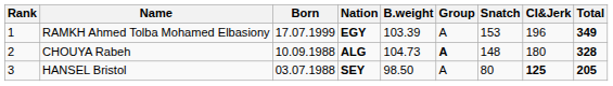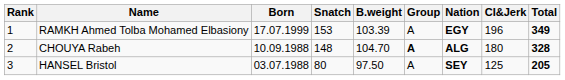columns swapped: Nation <-> Snatch
CHOUYA Rabeh | B.weight: 104.73 -> 104.70
HANSEL Bristol | B.weight: 98.50 -> 97.50
HANSEL Bristol | CI&Jerk: bold -> normal
